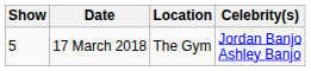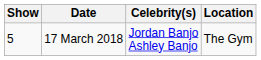columns swapped: Celebrity(s) <-> Location
